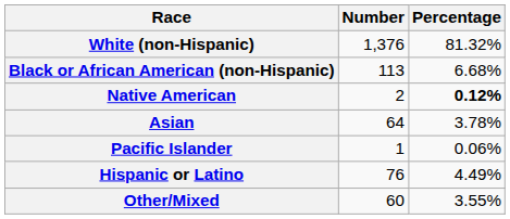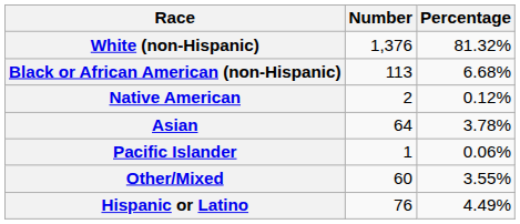Native American | Percentage: bold -> normal
rows swapped: Other/Mixed <-> Hispanic or Latino
